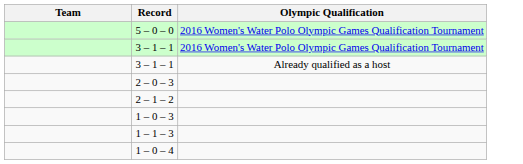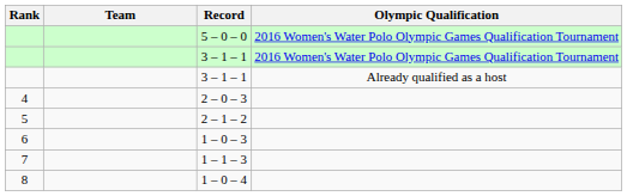+ column: Rank | 4 | 5 | 6 | 7 | 8
